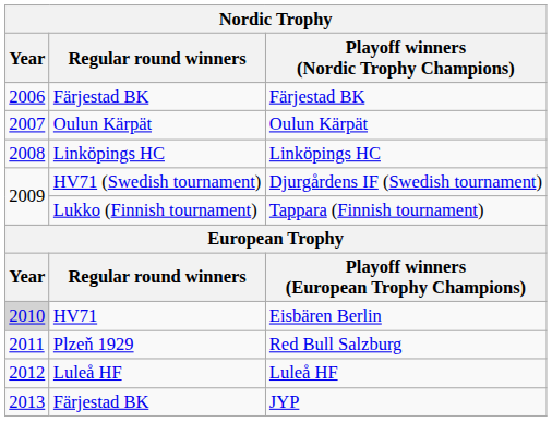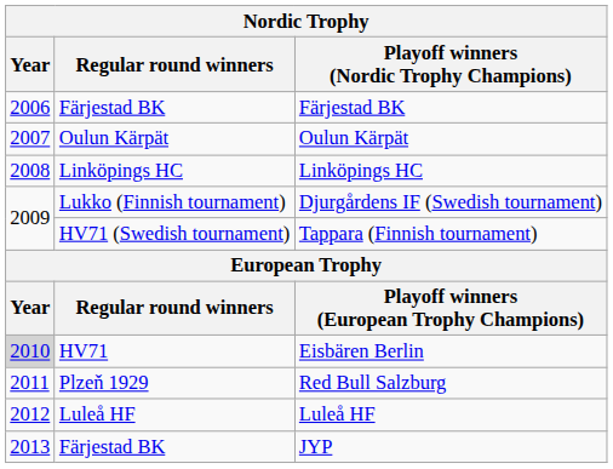Djurgårdens IF (Swedish tournament) | Regular round winners: HV71 (Swedish tournament) -> Lukko (Finnish tournament)
Tappara (Finnish tournament) | Regular round winners: Lukko (Finnish tournament) -> HV71 (Swedish tournament)
